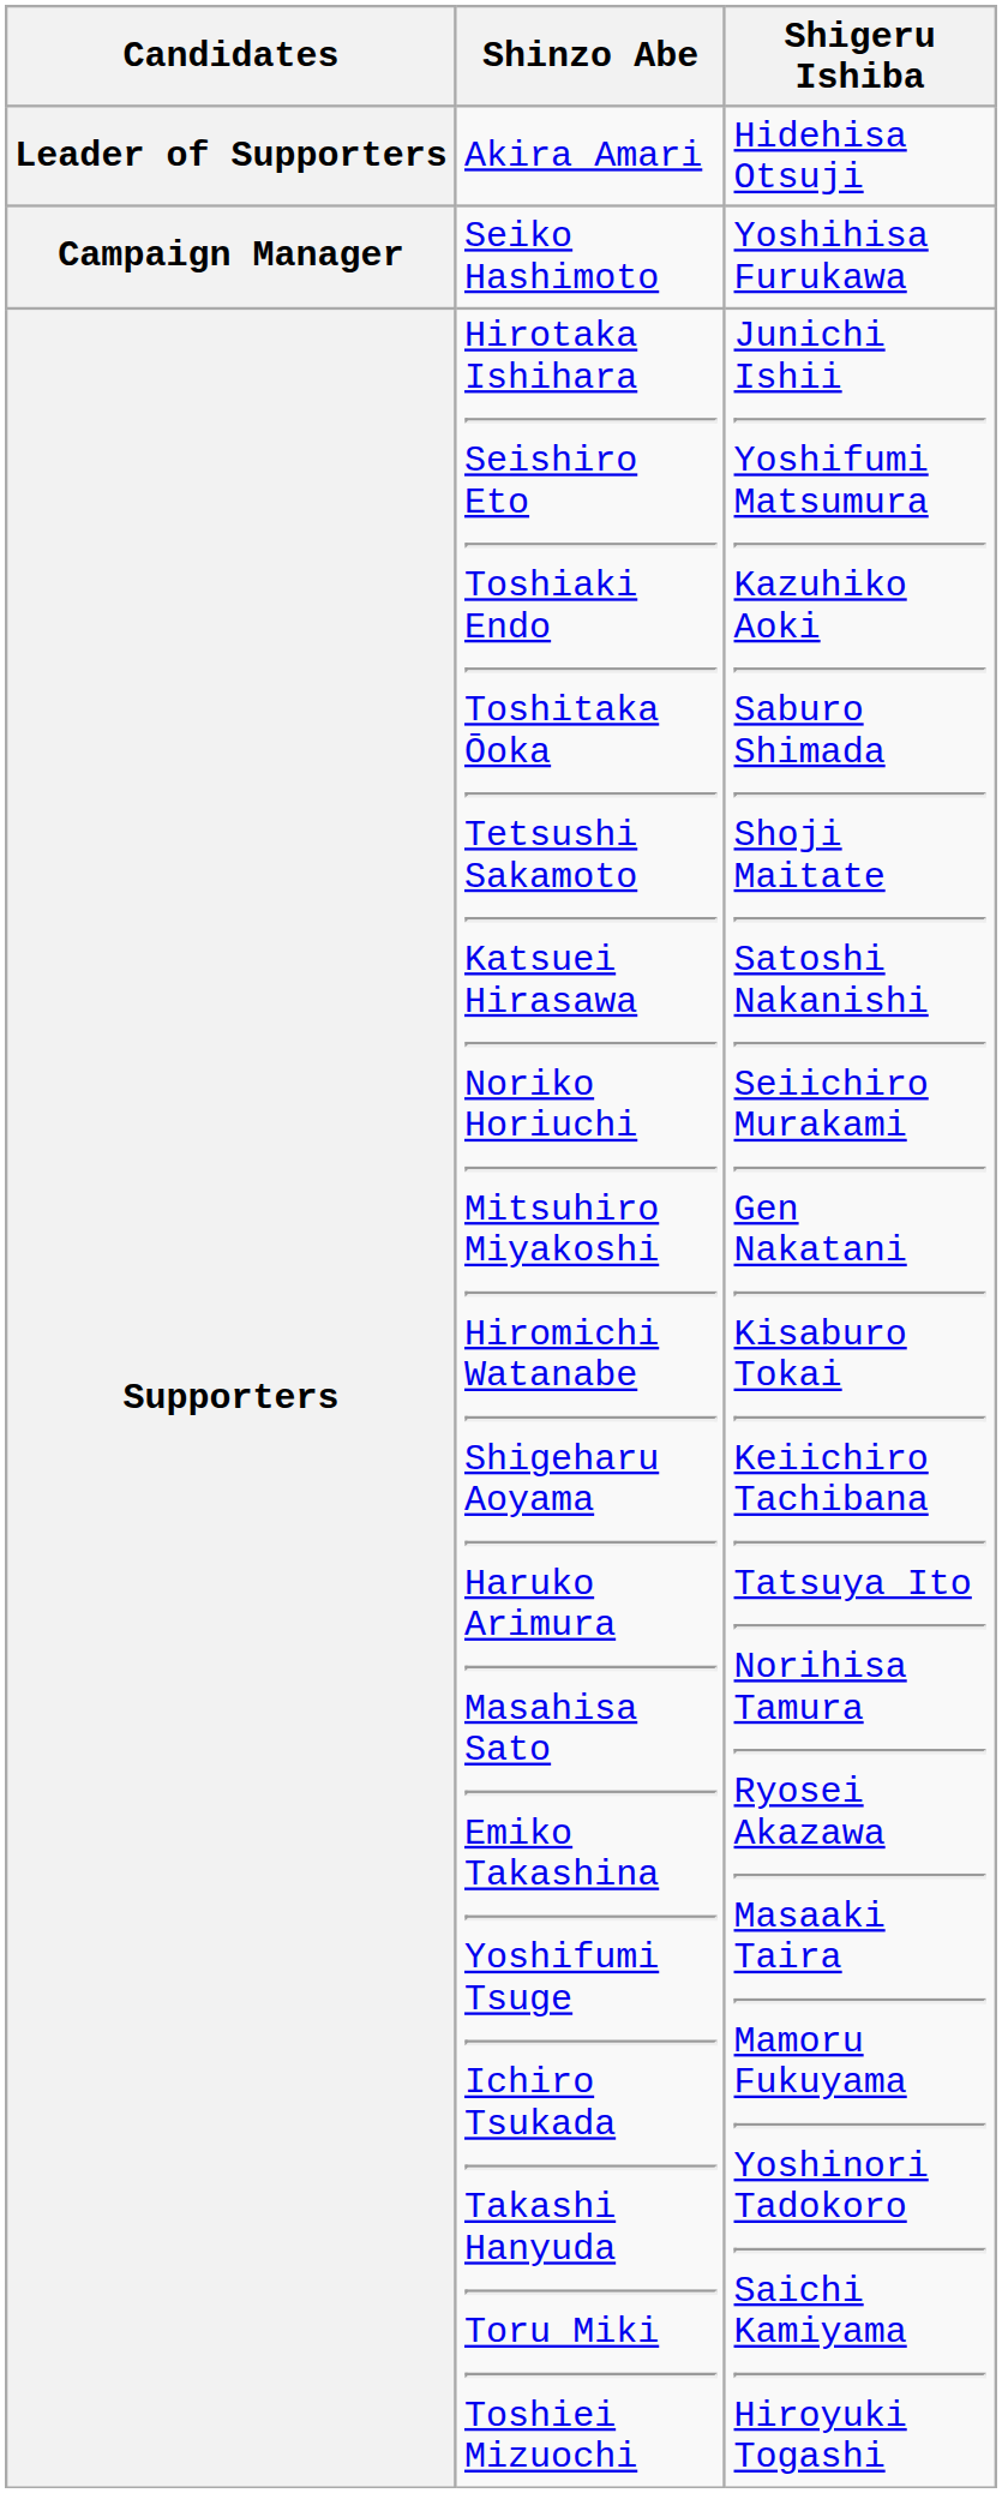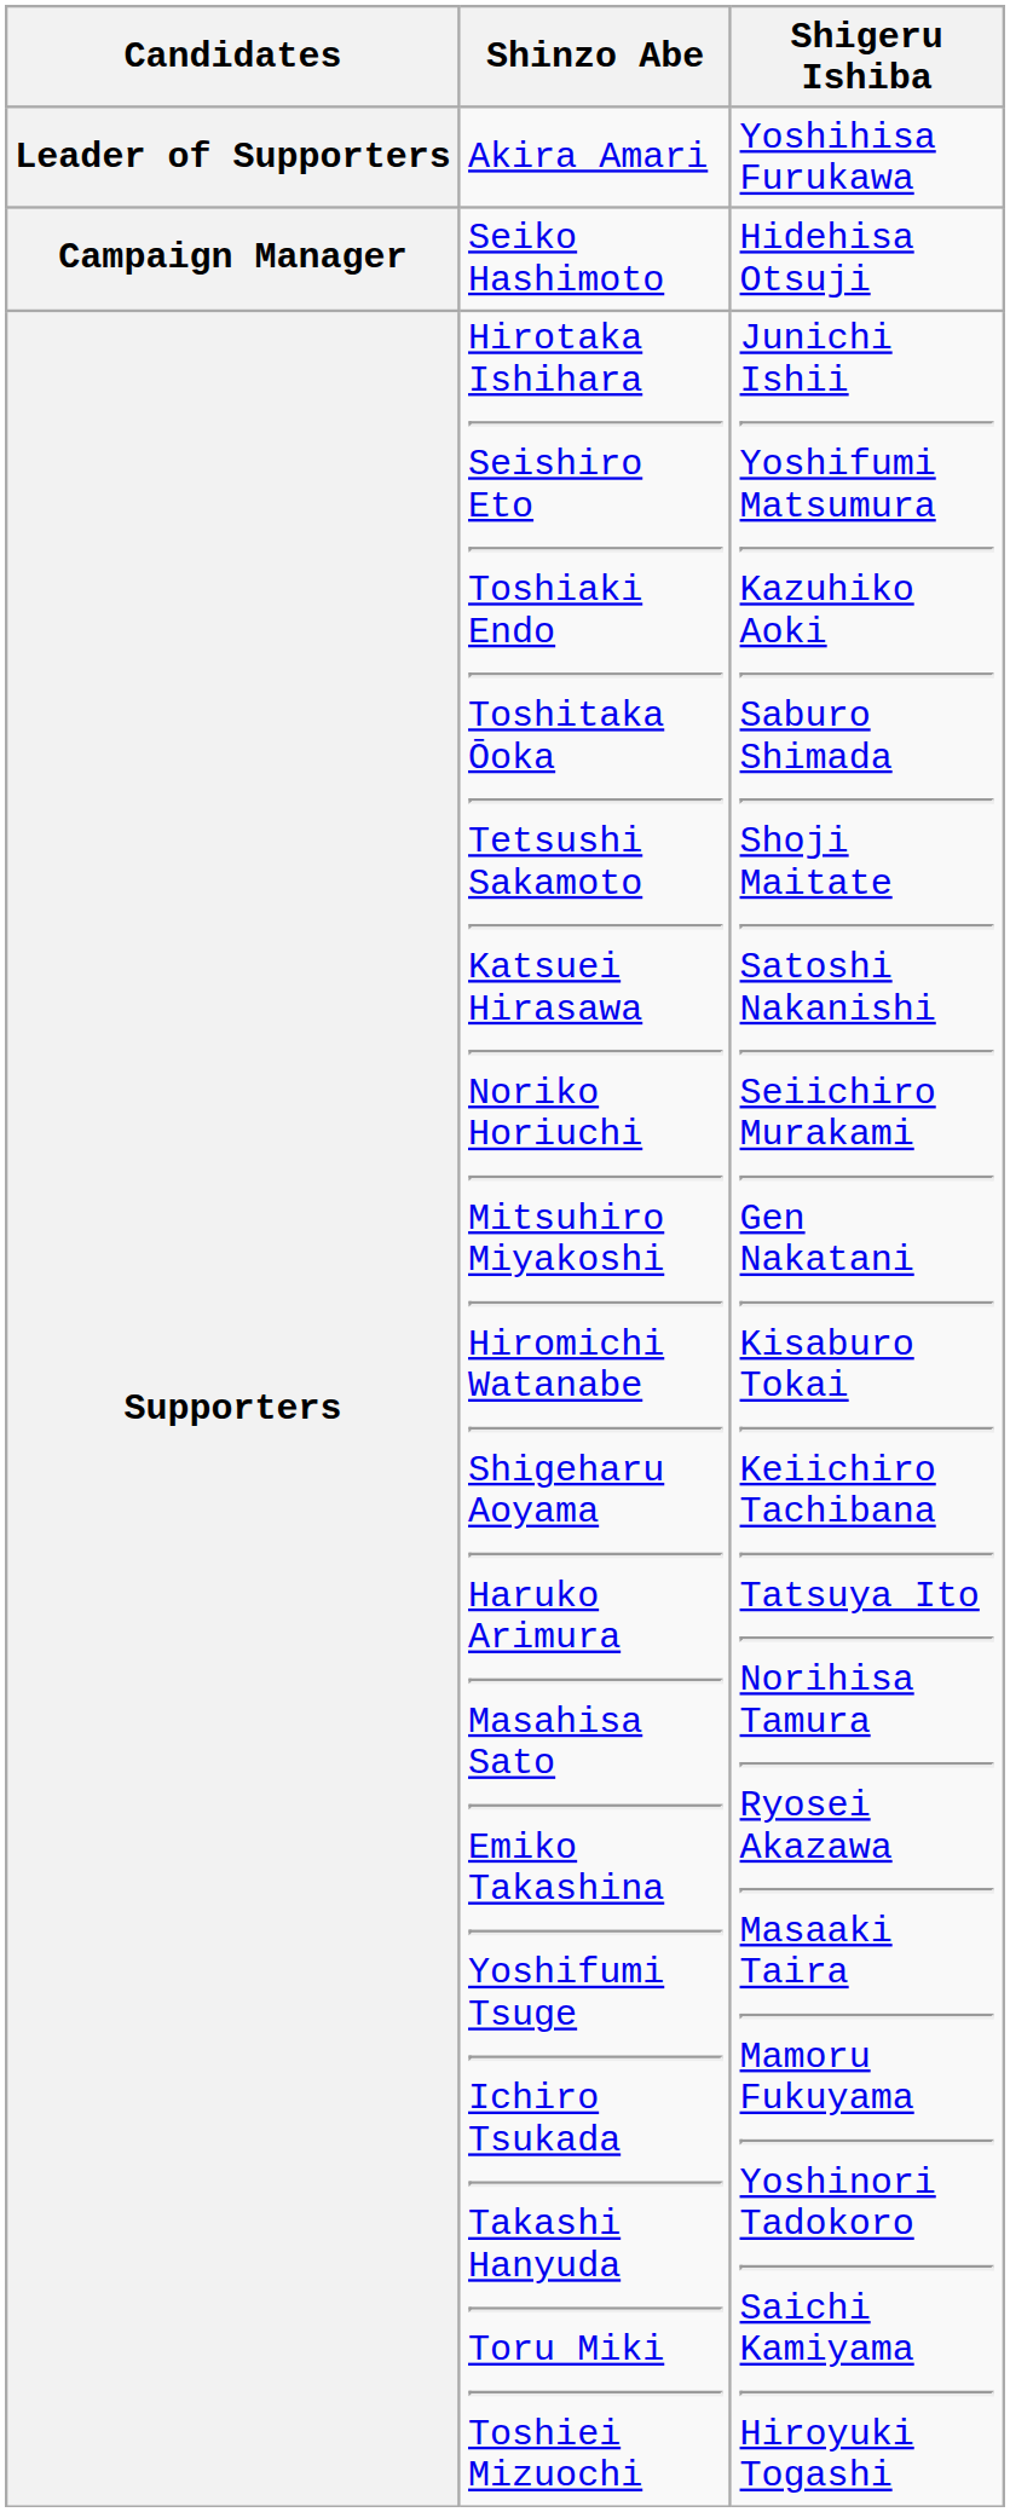Leader of Supporters | Shigeru Ishiba: Hidehisa Otsuji -> Yoshihisa Furukawa
Campaign Manager | Shigeru Ishiba: Yoshihisa Furukawa -> Hidehisa Otsuji
